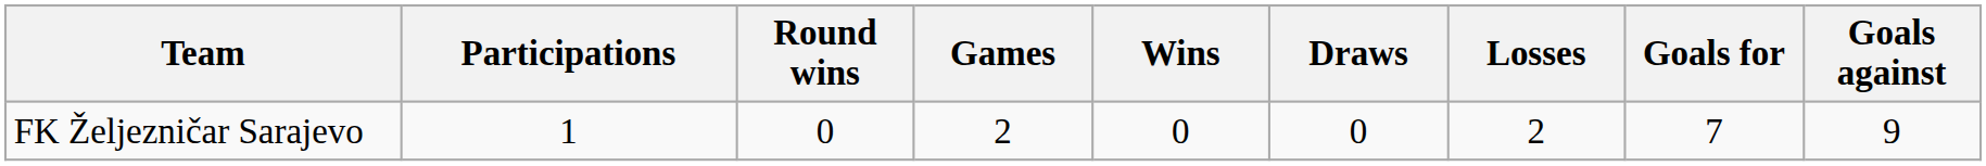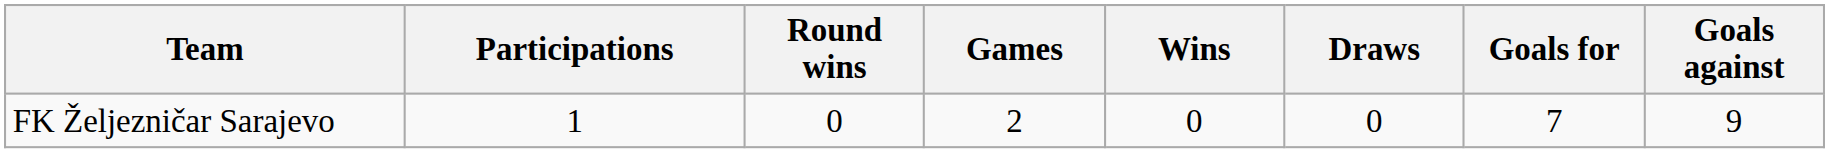- column: Losses | 2
